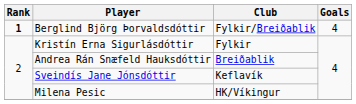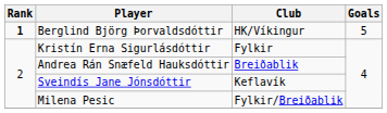Berglind Björg Þorvaldsdóttir | Club: Fylkir/Breiðablik -> HK/Víkingur
Berglind Björg Þorvaldsdóttir | Goals: 4 -> 5
Milena Pesic | Club: HK/Víkingur -> Fylkir/Breiðablik
